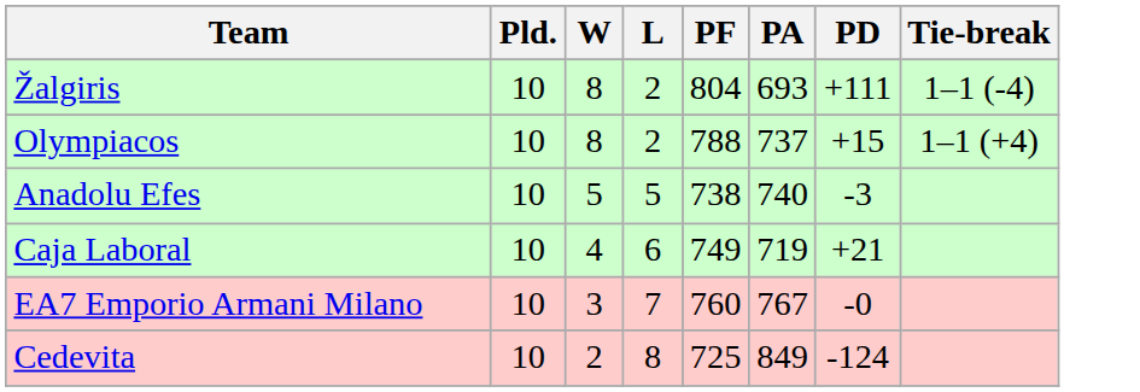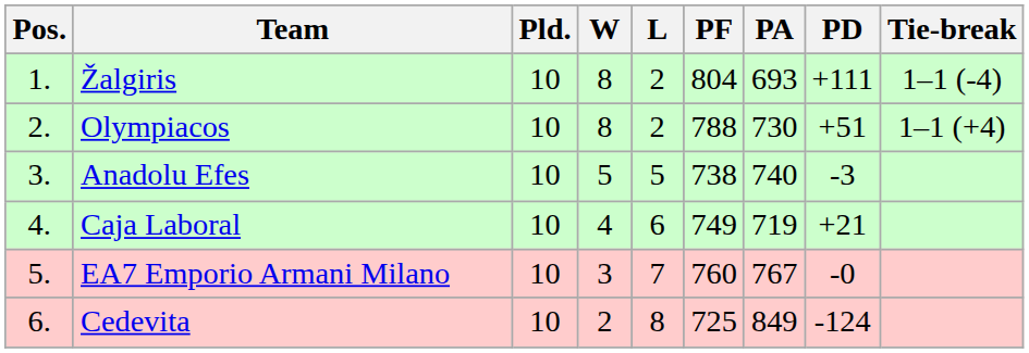+ column: Pos. | 1. | 2. | 3. | 4. | 5. | 6.
Olympiacos | PA: 737 -> 730
Olympiacos | PD: +15 -> +51
